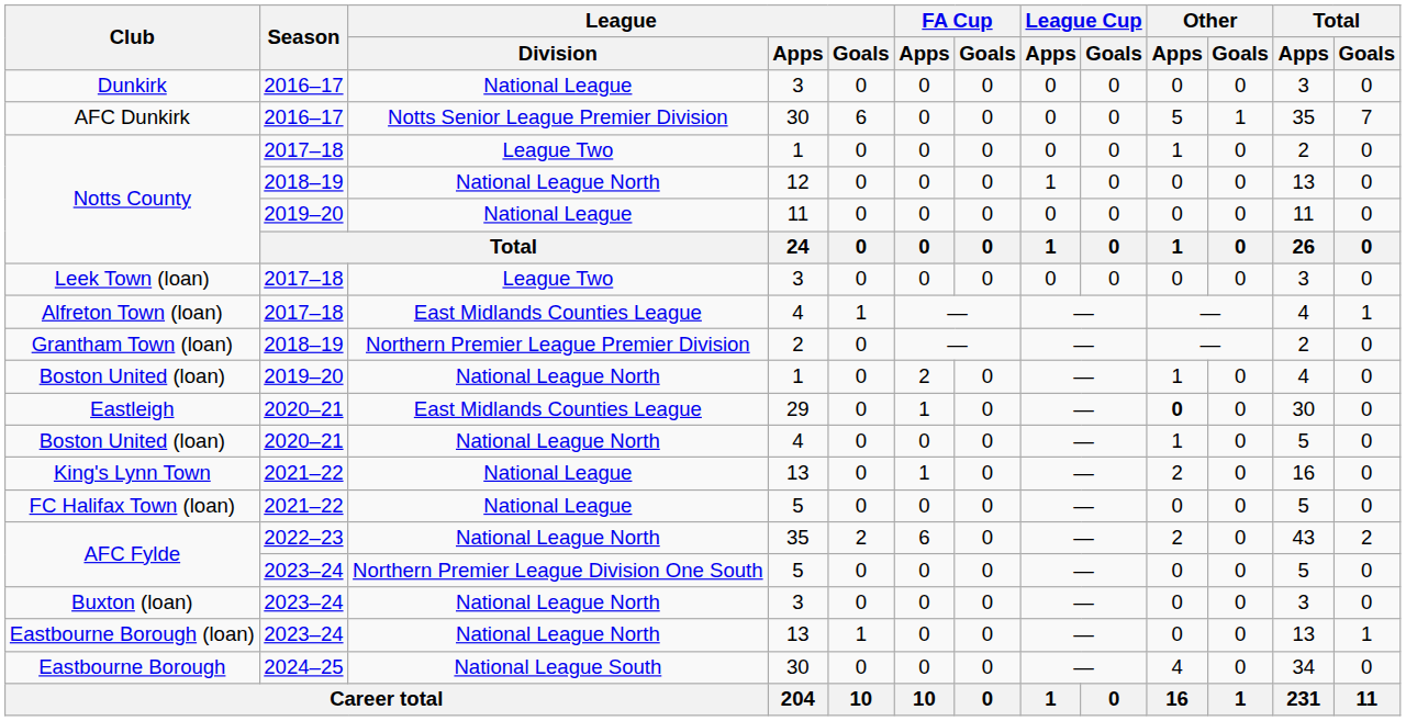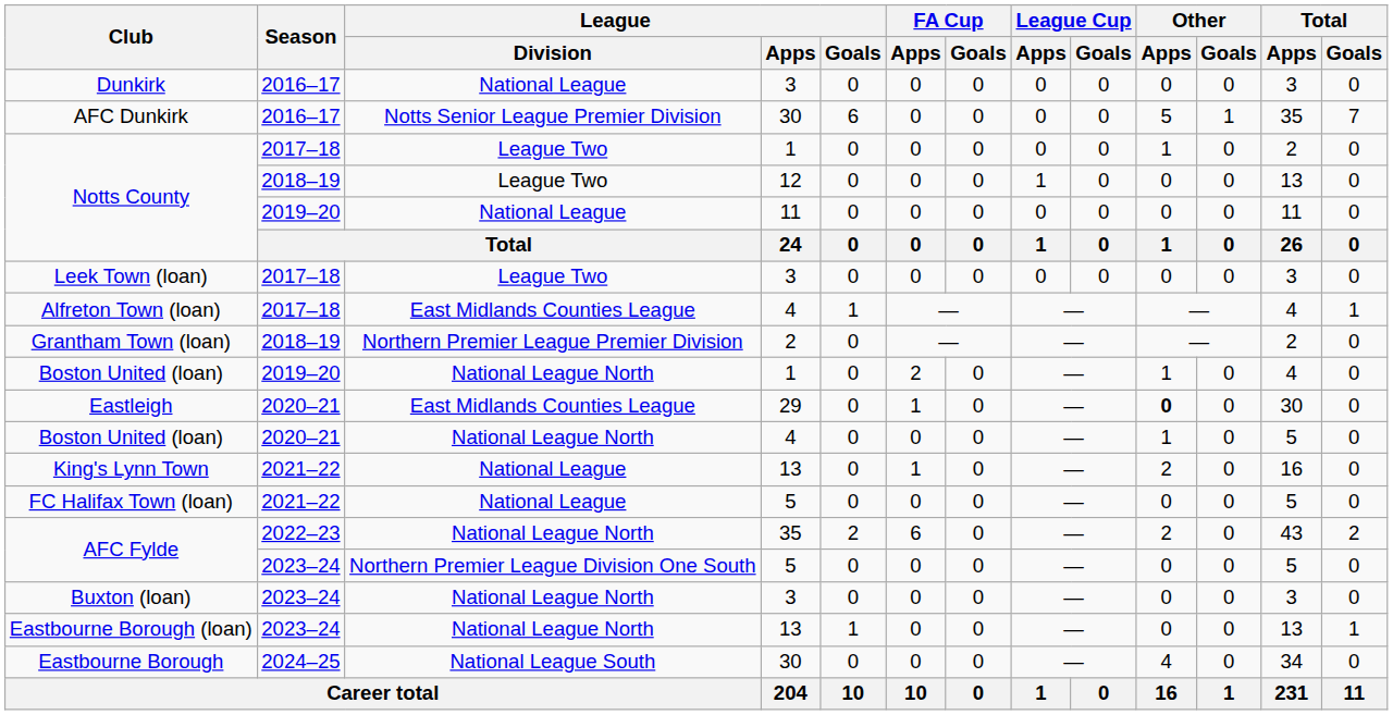Notts County / 12 | League / Division: National League North -> League Two
